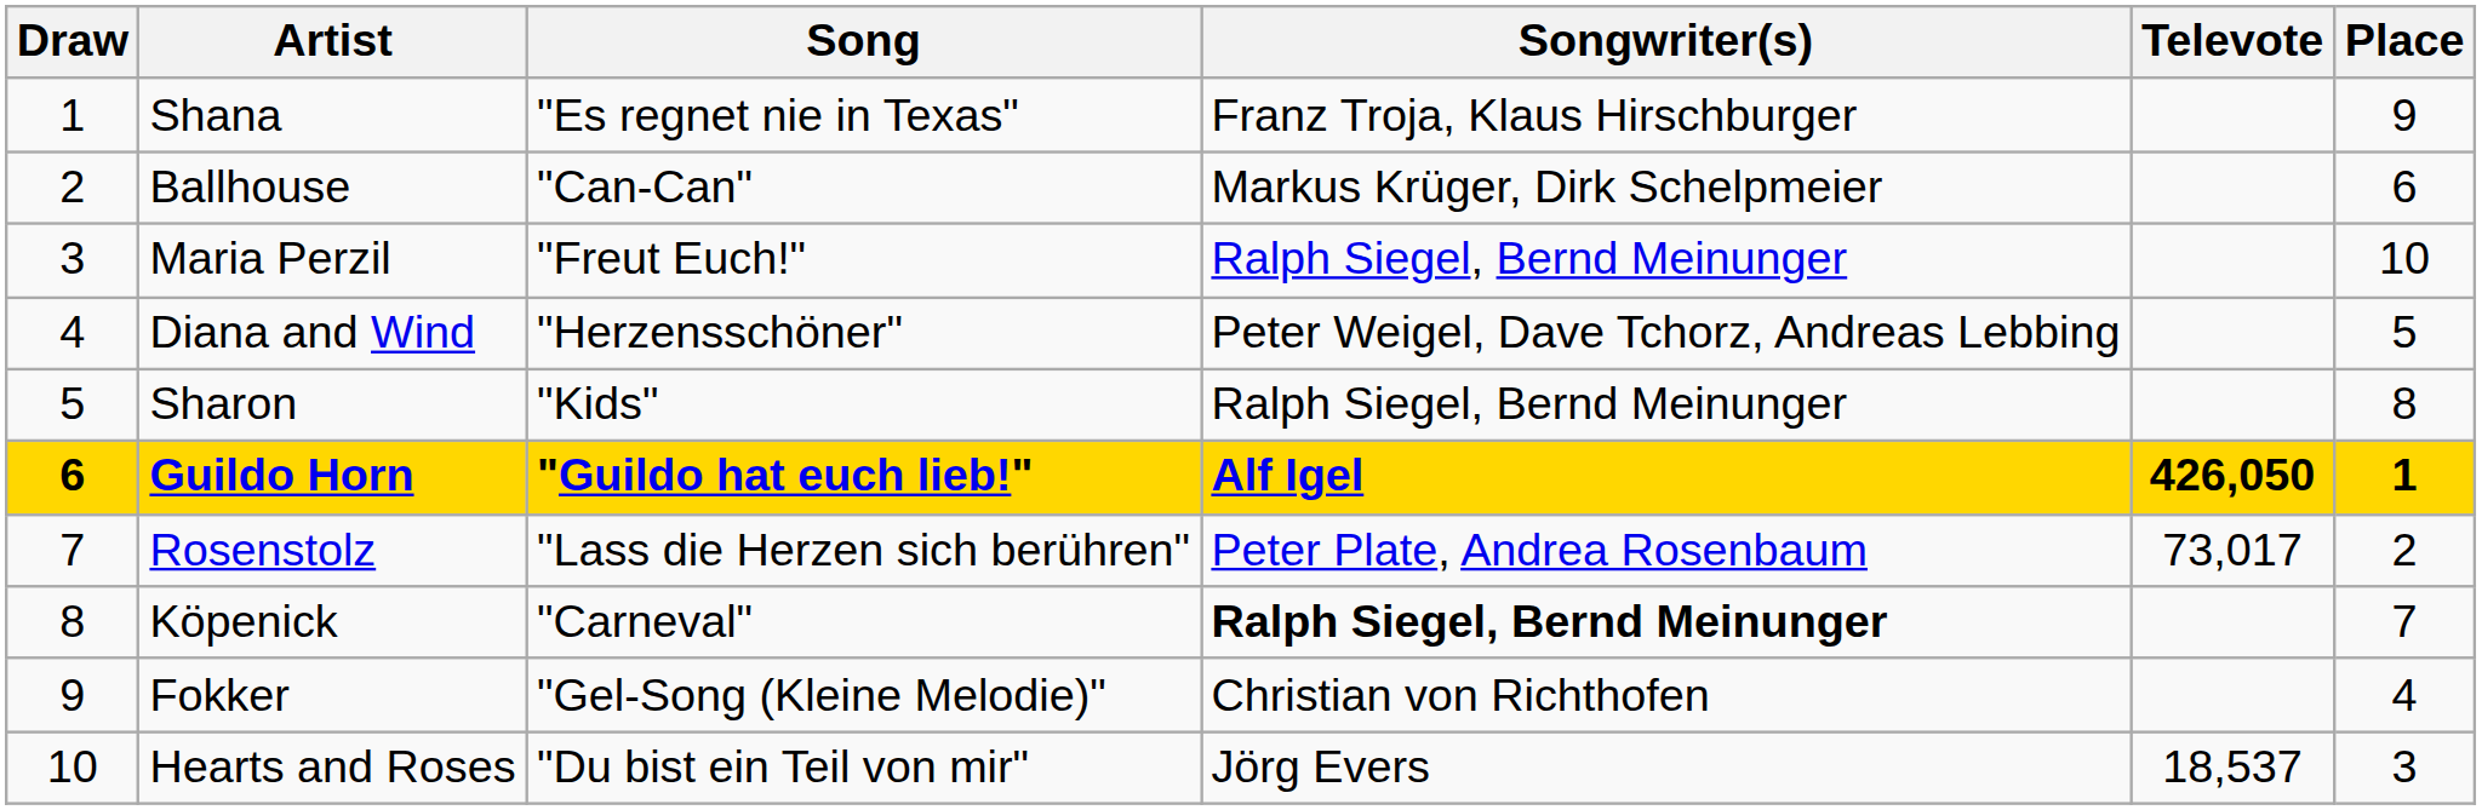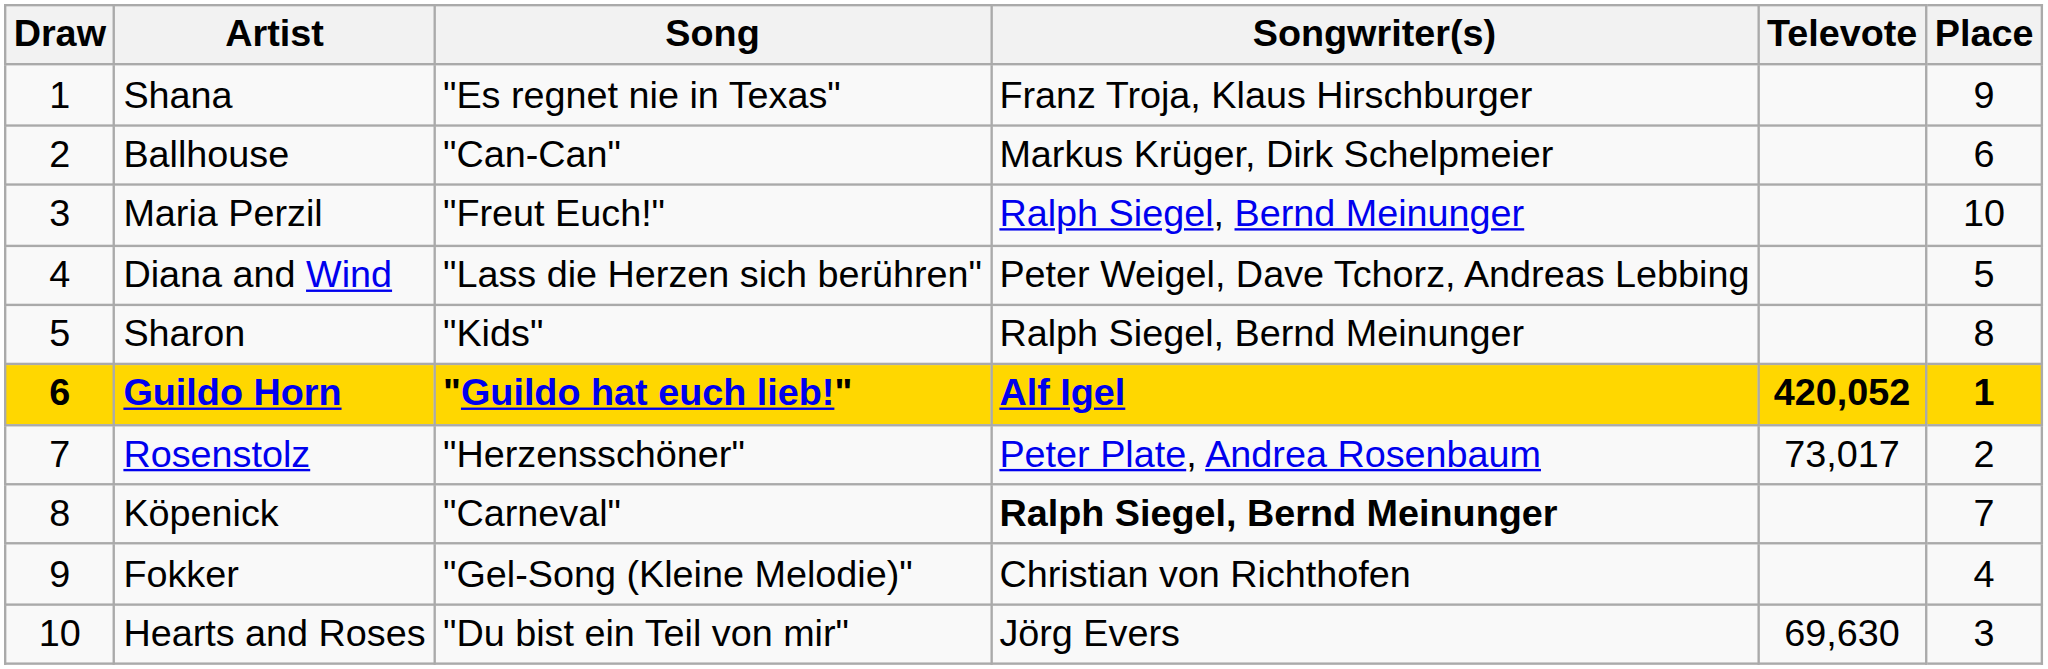Diana and Wind | Song: "Herzensschöner" -> "Lass die Herzen sich berühren"
Guildo Horn | Televote: 426,050 -> 420,052
Rosenstolz | Song: "Lass die Herzen sich berühren" -> "Herzensschöner"
Hearts and Roses | Televote: 18,537 -> 69,630
